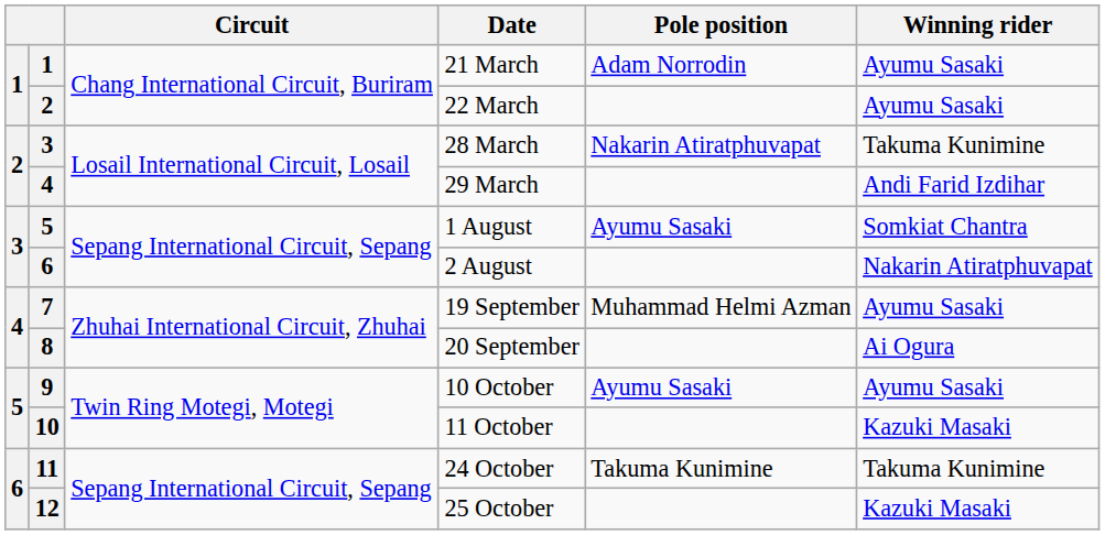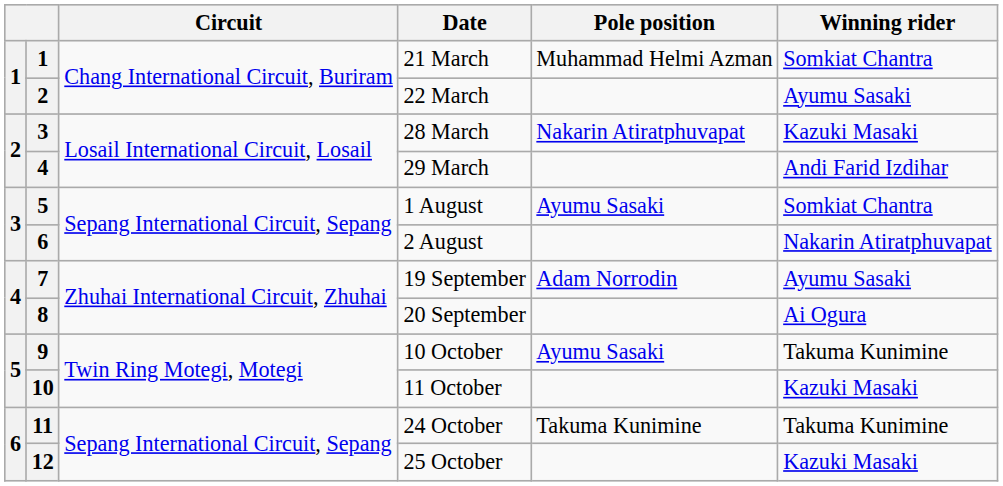21 March | Pole position: Adam Norrodin -> Muhammad Helmi Azman
21 March | Winning rider: Ayumu Sasaki -> Somkiat Chantra
28 March | Winning rider: Takuma Kunimine -> Kazuki Masaki
19 September | Pole position: Muhammad Helmi Azman -> Adam Norrodin
10 October | Winning rider: Ayumu Sasaki -> Takuma Kunimine
